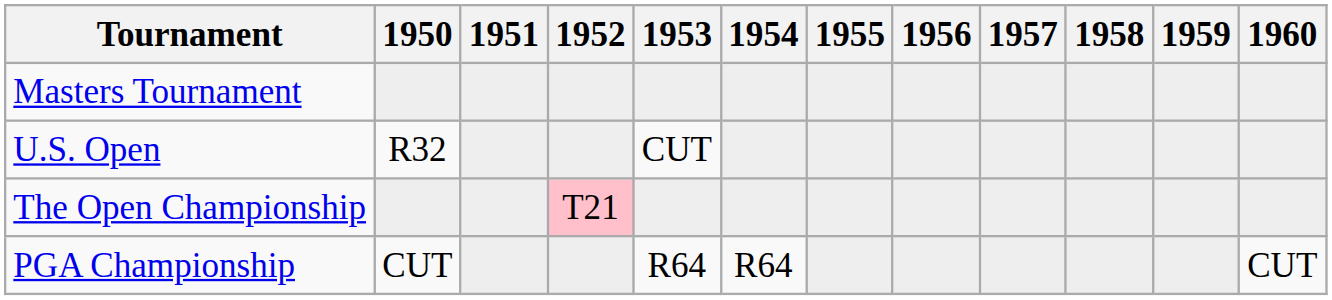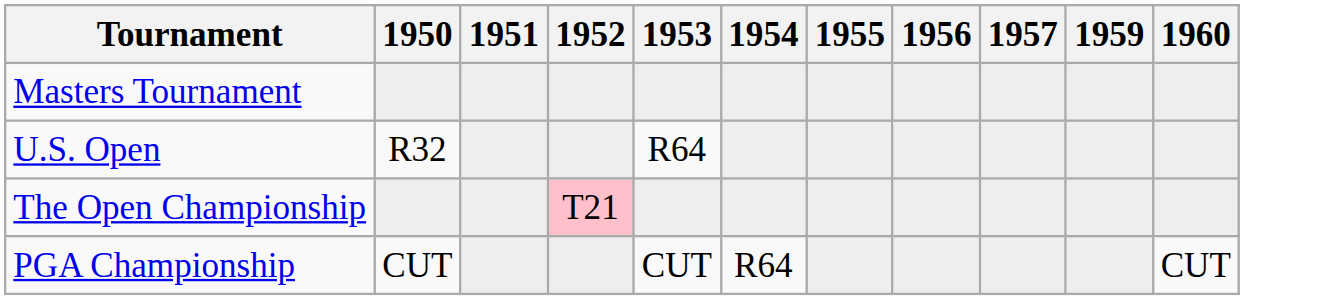- column: 1958
U.S. Open | 1953: CUT -> R64
PGA Championship | 1953: R64 -> CUT
